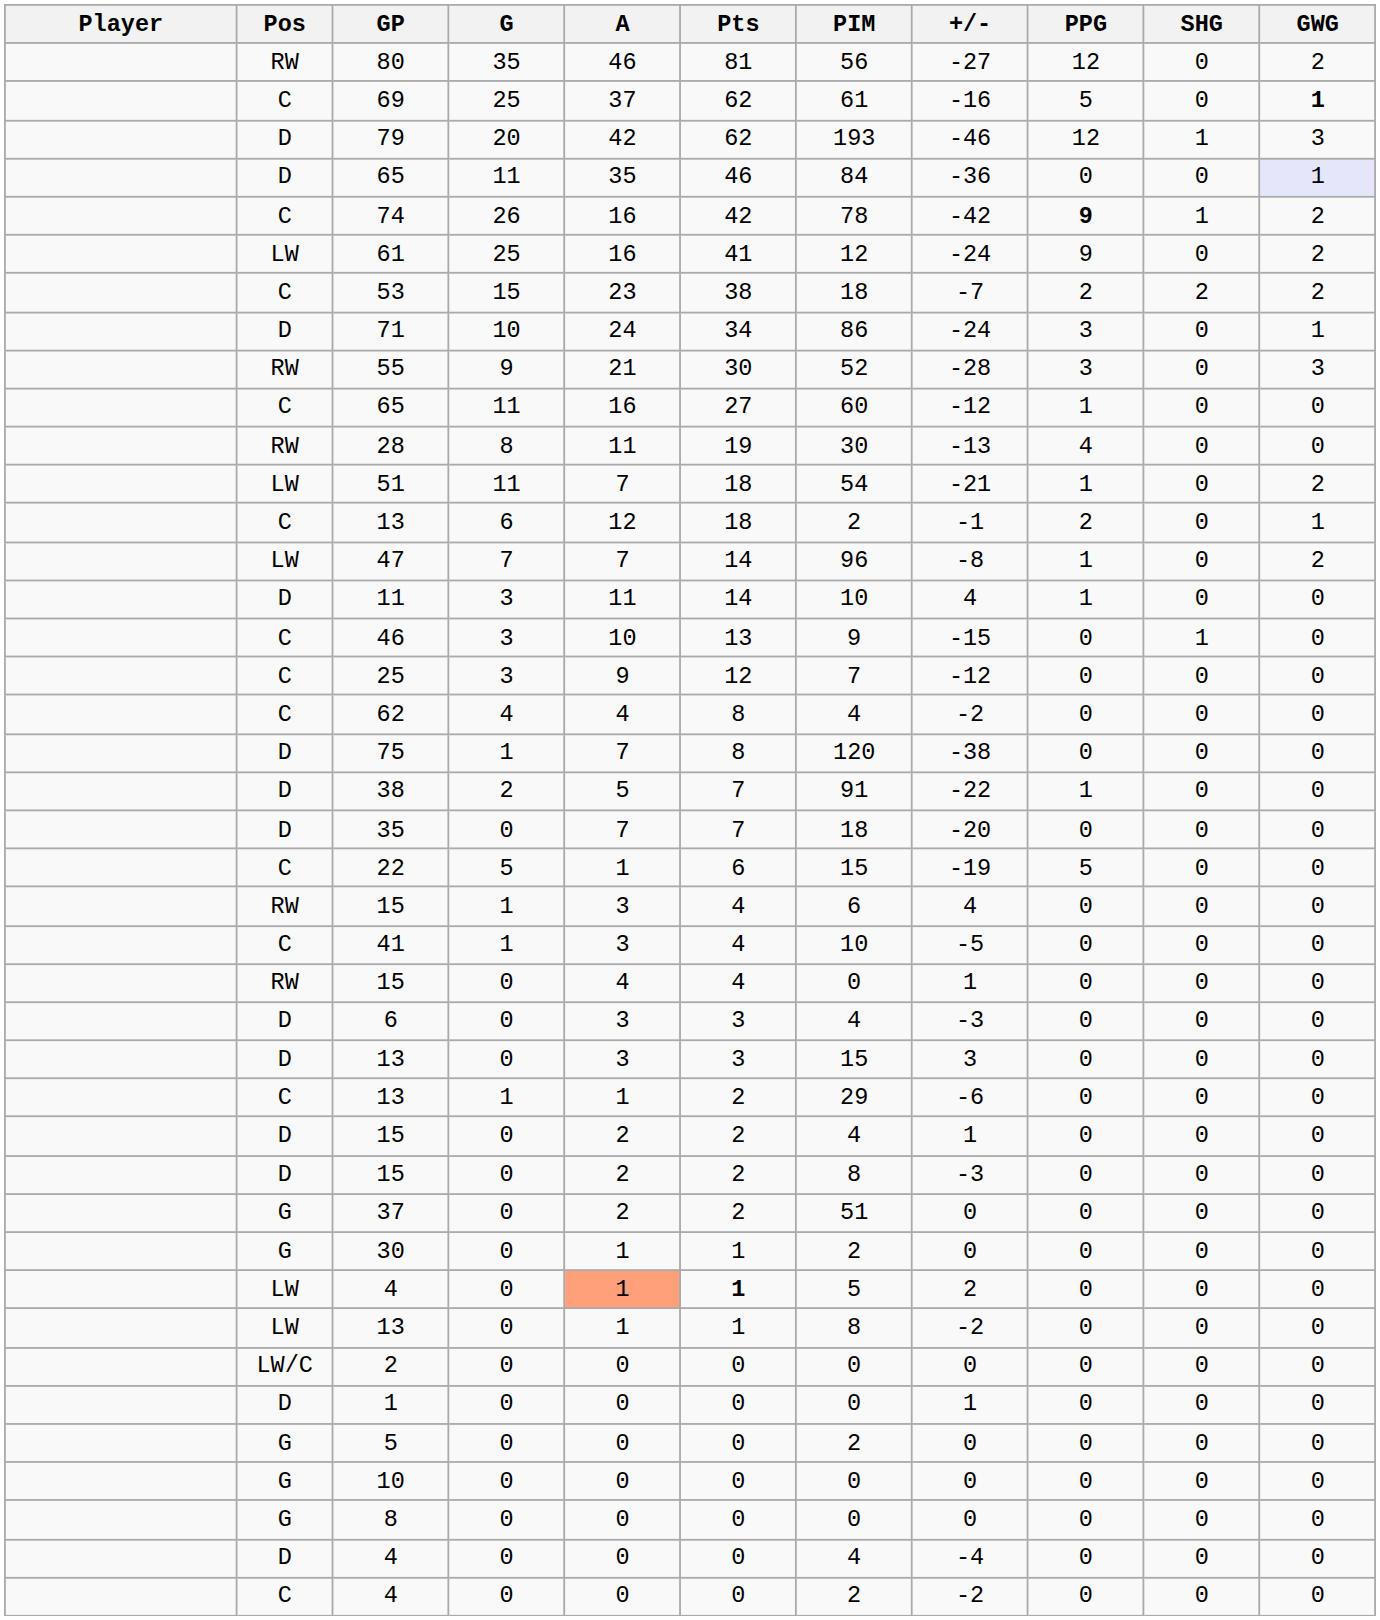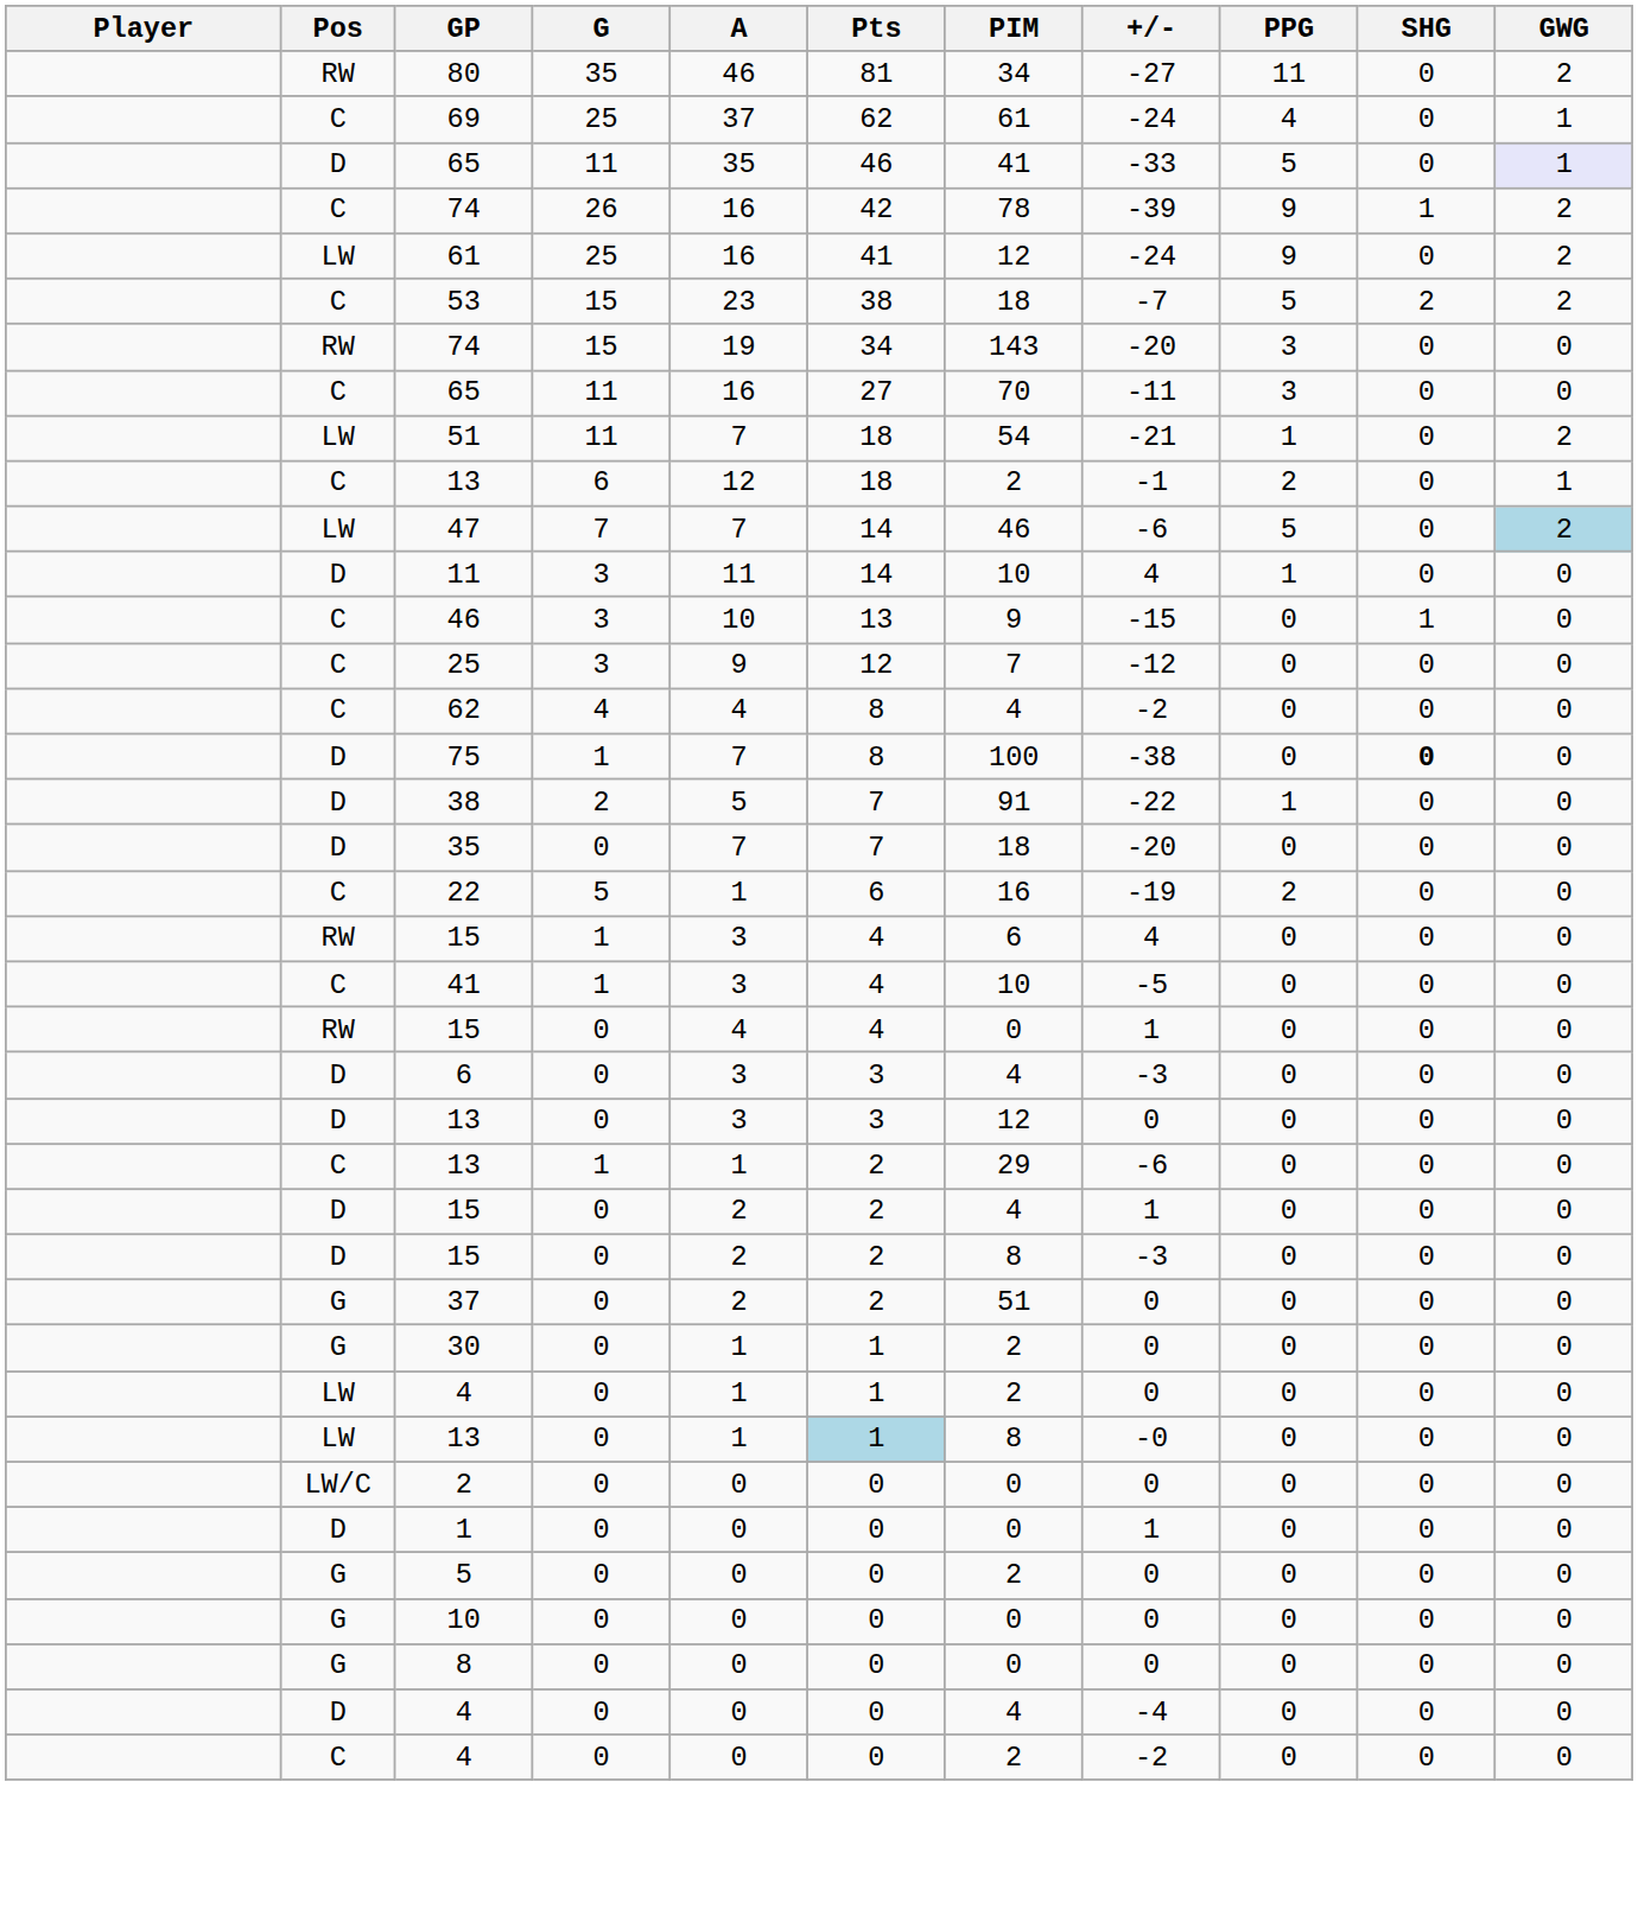80 | PIM: 56 -> 34
80 | PPG: 12 -> 11
69 | +/-: -16 -> -24
69 | PPG: 5 -> 4
69 | GWG: bold -> normal
- row: D | 79 | 20 | 42 | 62 | 193 | -46 | 12 | 1 | 3
D / 65 | PIM: 84 -> 41
D / 65 | +/-: -36 -> -33
D / 65 | PPG: 0 -> 5
C / 74 | +/-: -42 -> -39
C / 74 | PPG: bold -> normal
53 | PPG: 2 -> 5
+ row: RW | 74 | 15 | 19 | 34 | 143 | -20 | 3 | 0 | 0
- row: D | 71 | 10 | 24 | 34 | 86 | -24 | 3 | 0 | 1
- row: RW | 55 | 9 | 21 | 30 | 52 | -28 | 3 | 0 | 3
C / 65 | PIM: 60 -> 70
C / 65 | +/-: -12 -> -11
C / 65 | PPG: 1 -> 3
- row: RW | 28 | 8 | 11 | 19 | 30 | -13 | 4 | 0 | 0
47 | PIM: 96 -> 46
47 | +/-: -8 -> -6
47 | PPG: 1 -> 5
47 | GWG: no background -> lightblue background
75 | PIM: 120 -> 100
75 | SHG: normal -> bold
22 | PIM: 15 -> 16
22 | PPG: 5 -> 2
D / 13 | PIM: 15 -> 12
D / 13 | +/-: 3 -> 0
LW / 4 | A: lightsalmon background -> no background
LW / 4 | Pts: bold -> normal
LW / 4 | PIM: 5 -> 2
LW / 4 | +/-: 2 -> 0
LW / 13 | Pts: no background -> lightblue background
LW / 13 | +/-: -2 -> -0
